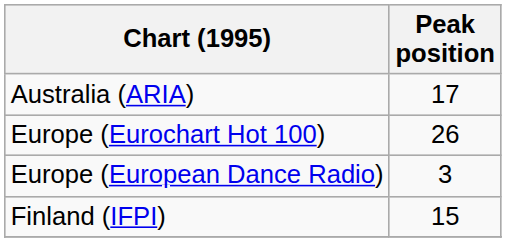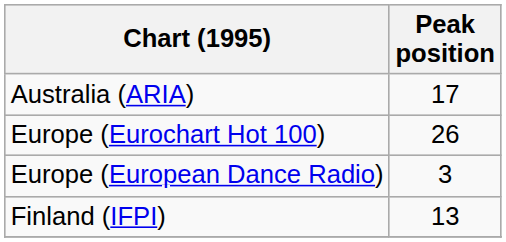Finland (IFPI) | Peak position: 15 -> 13
